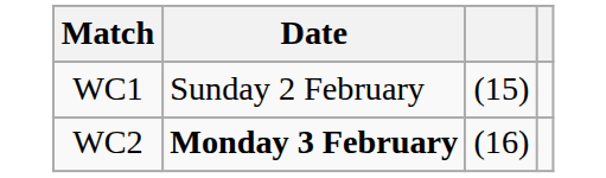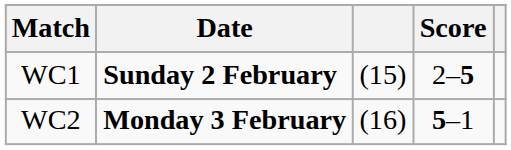+ column: Score | 2–5 | 5–1
WC1 | Date: normal -> bold
